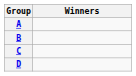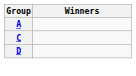- row: B
